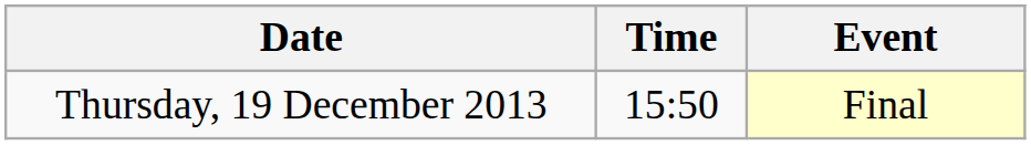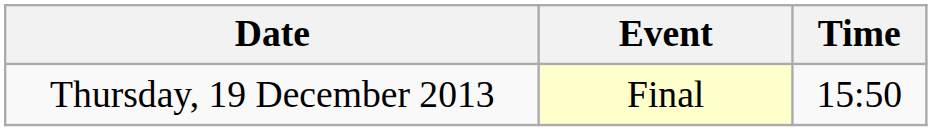columns swapped: Time <-> Event
